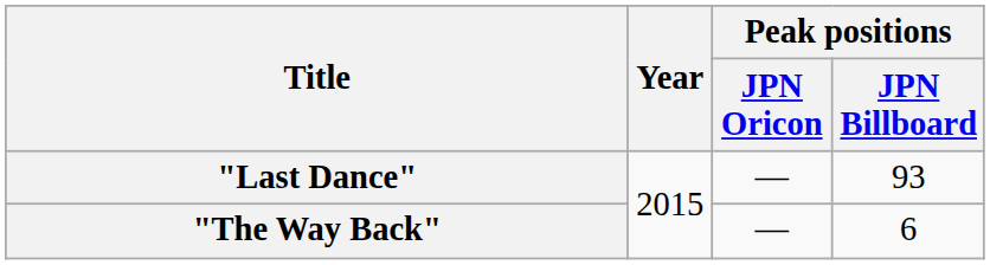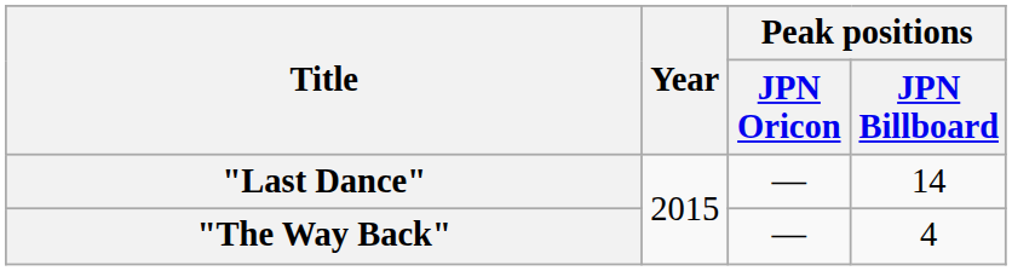"Last Dance" | Peak positions / JPN Billboard: 93 -> 14
"The Way Back" | Peak positions / JPN Billboard: 6 -> 4
